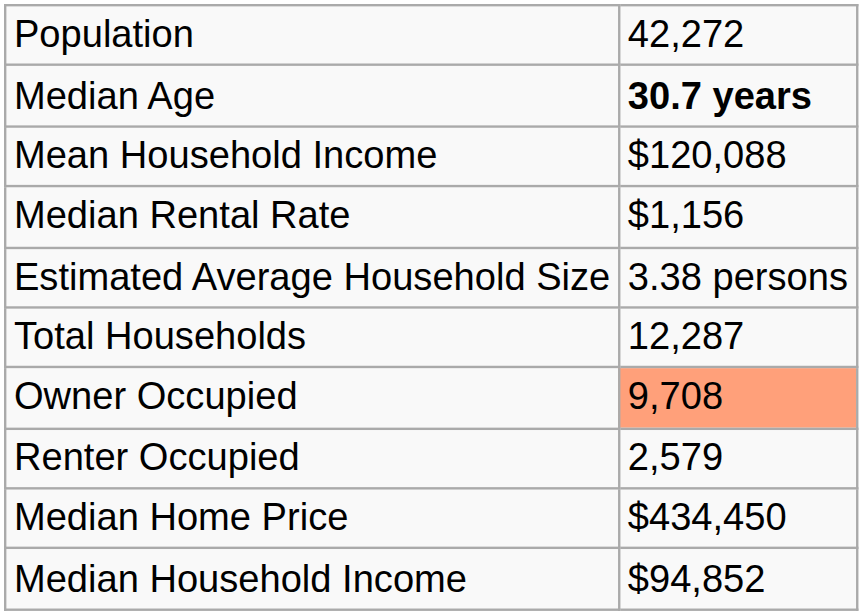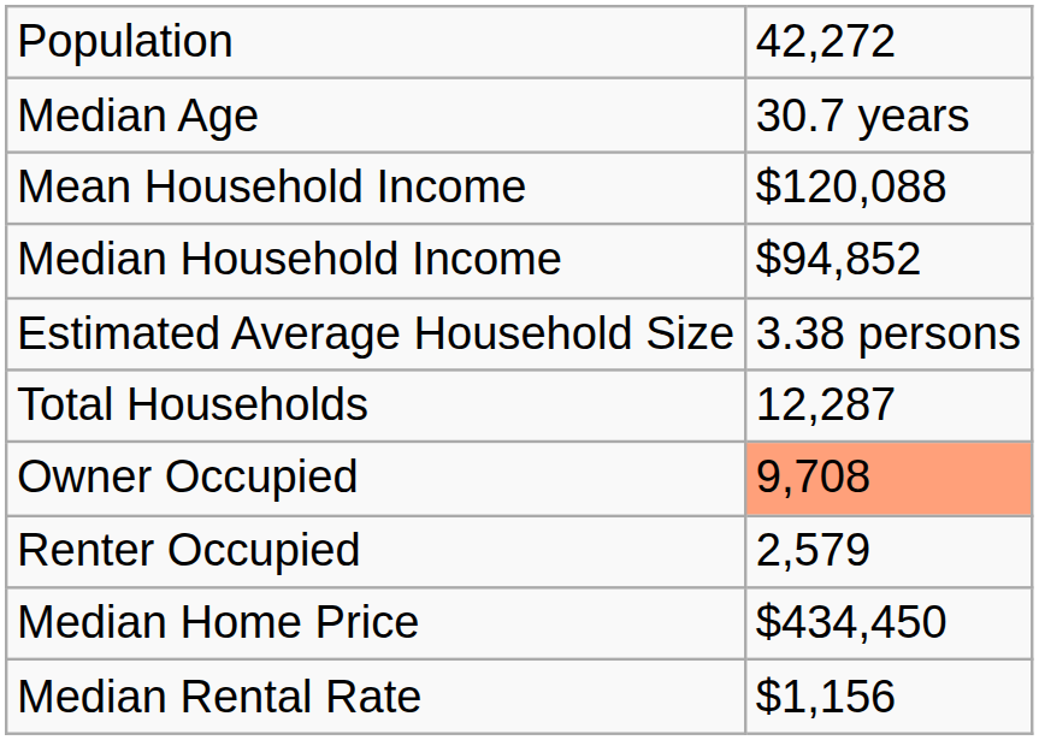Median Age | column 2: bold -> normal
rows swapped: Median Household Income <-> Median Rental Rate
